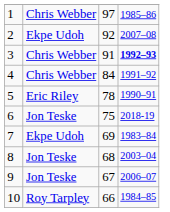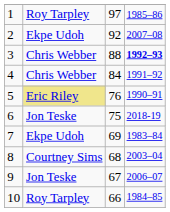1 | column 2: Chris Webber -> Roy Tarpley
3 | column 3: 91 -> 88
5 | column 2: no background -> khaki background
5 | column 3: 78 -> 76
8 | column 2: Jon Teske -> Courtney Sims
